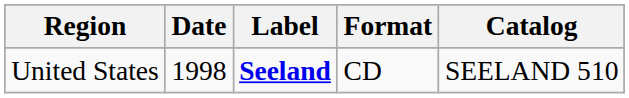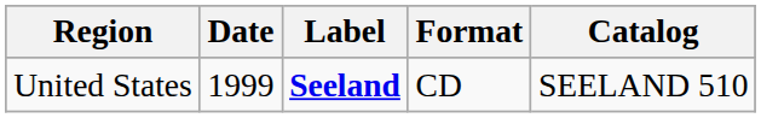United States | Date: 1998 -> 1999
